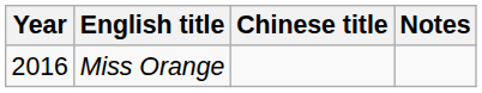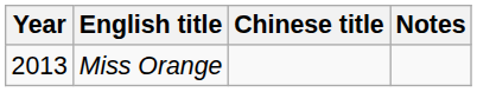Miss Orange | Year: 2016 -> 2013
